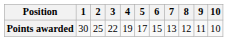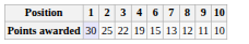- column: 5 | 17
Points awarded | 1: no background -> lavender background
